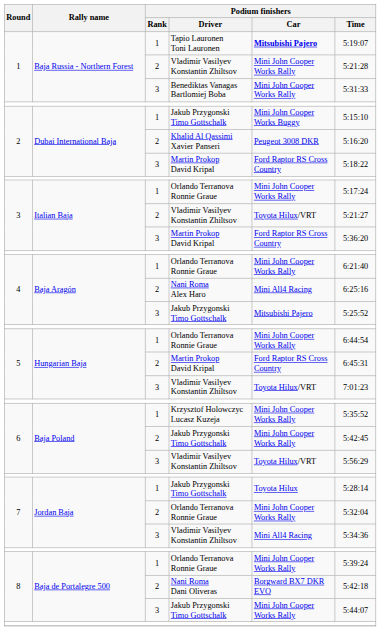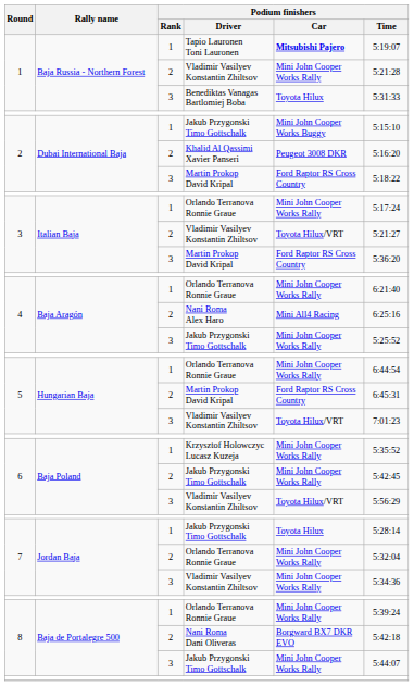Benediktas Vanagas Bartlomiej Boba | Podium finishers / Car: Mini John Cooper Works Rally -> Toyota Hilux
4 / Jakub Przygonski Timo Gottschalk | Podium finishers / Car: Mitsubishi Pajero -> Mini John Cooper Works Rally
7 / Vladimir Vasilyev Konstantin Zhiltsov | Podium finishers / Car: Mini All4 Racing -> Mini John Cooper Works Rally
